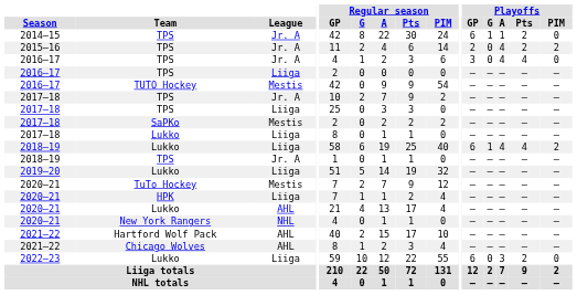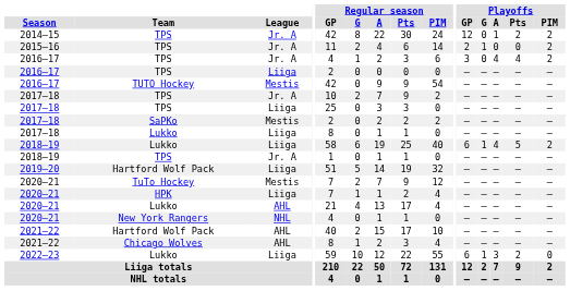2014–15 | Playoffs / GP: 6 -> 12
2014–15 | Playoffs / G: 1 -> 0
2014–15 | Playoffs / PIM: 0 -> 2
2015–16 | Playoffs / G: 0 -> 1
2015–16 | Playoffs / A: 4 -> 0
2015–16 | Playoffs / Pts: 2 -> 0
2016–17 / Jr. A | Playoffs / PIM: 0 -> 2
2018–19 / Liiga | Playoffs / Pts: 4 -> 5
2019–20 | Team: Lukko -> Hartford Wolf Pack
2022–23 | Playoffs / G: 0 -> 1
